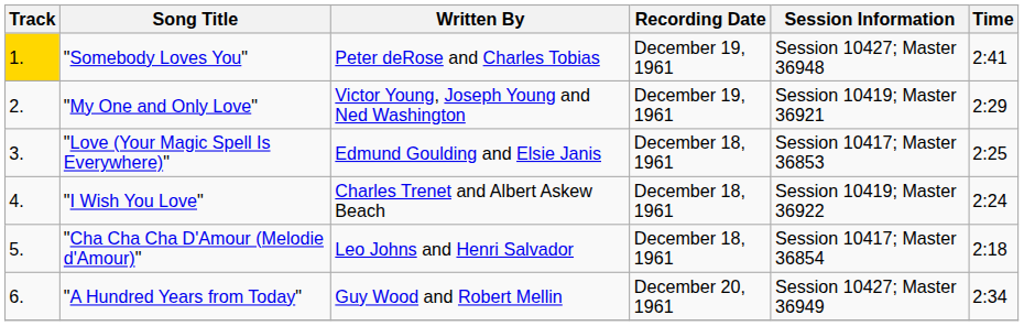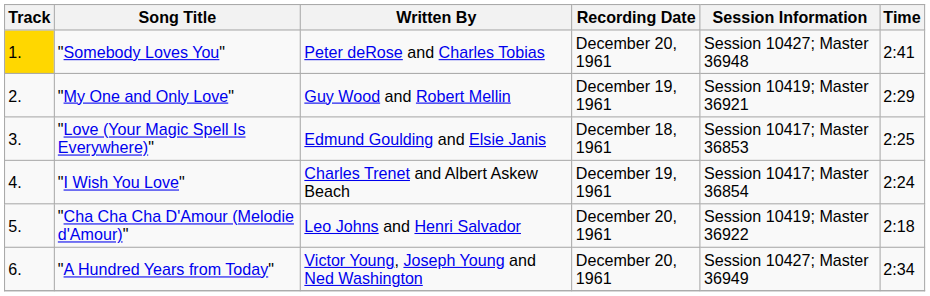"Somebody Loves You" | Recording Date: December 19, 1961 -> December 20, 1961
"My One and Only Love" | Written By: Victor Young, Joseph Young and Ned Washington -> Guy Wood and Robert Mellin
"I Wish You Love" | Recording Date: December 18, 1961 -> December 19, 1961
"I Wish You Love" | Session Information: Session 10419; Master 36922 -> Session 10417; Master 36854
"Cha Cha Cha D'Amour (Melodie d'Amour)" | Recording Date: December 18, 1961 -> December 20, 1961
"Cha Cha Cha D'Amour (Melodie d'Amour)" | Session Information: Session 10417; Master 36854 -> Session 10419; Master 36922
"A Hundred Years from Today" | Written By: Guy Wood and Robert Mellin -> Victor Young, Joseph Young and Ned Washington
